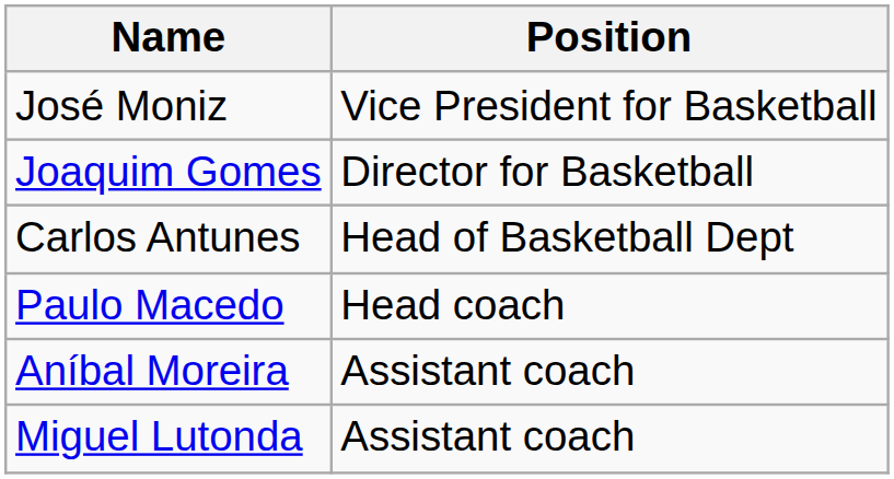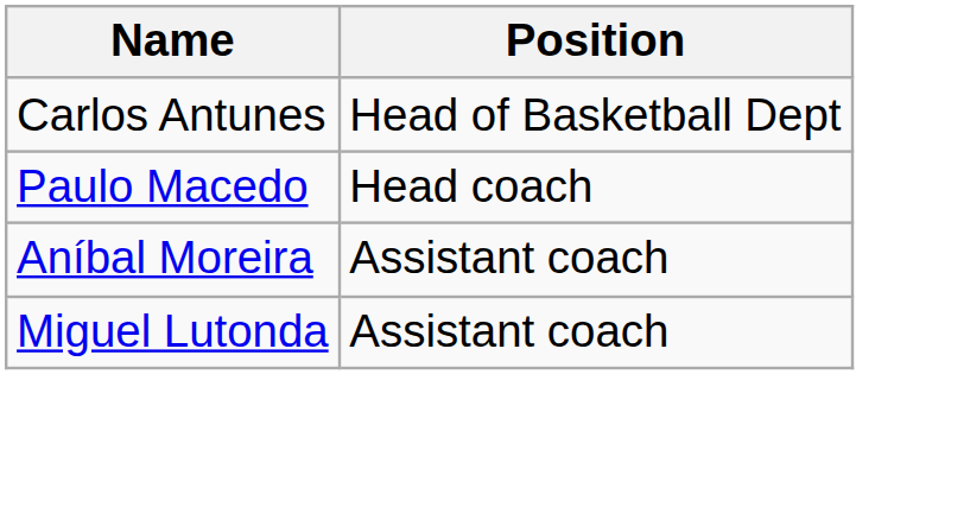- row: José Moniz | Vice President for Basketball
- row: Joaquim Gomes | Director for Basketball
